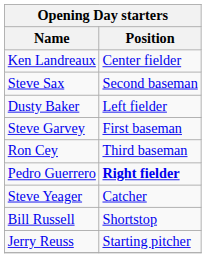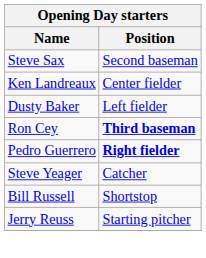rows swapped: Steve Sax <-> Ken Landreaux
- row: Steve Garvey | First baseman
Ron Cey | Position: normal -> bold
